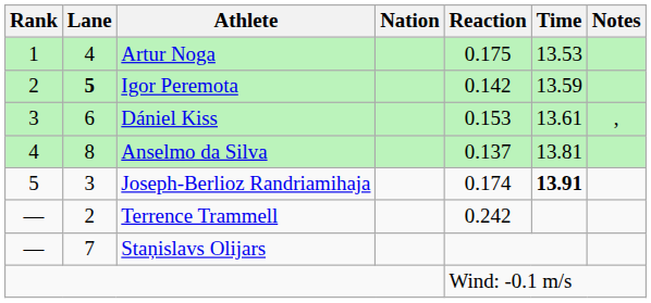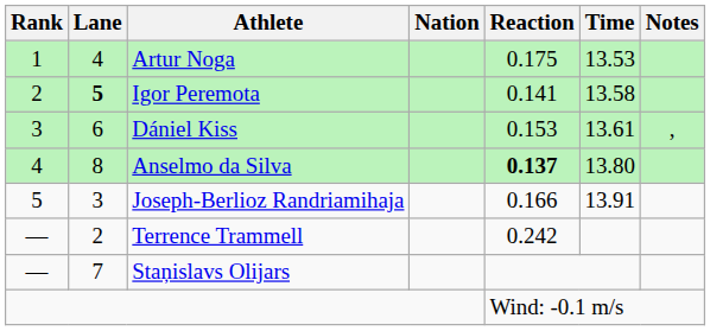Igor Peremota | Reaction: 0.142 -> 0.141
Igor Peremota | Time: 13.59 -> 13.58
Anselmo da Silva | Reaction: normal -> bold
Anselmo da Silva | Time: 13.81 -> 13.80
Joseph-Berlioz Randriamihaja | Reaction: 0.174 -> 0.166
Joseph-Berlioz Randriamihaja | Time: bold -> normal
